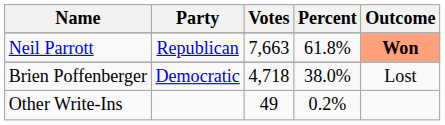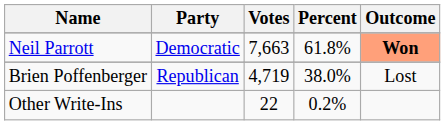Neil Parrott | Party: Republican -> Democratic
Brien Poffenberger | Party: Democratic -> Republican
Brien Poffenberger | Votes: 4,718 -> 4,719
Other Write-Ins | Votes: 49 -> 22
